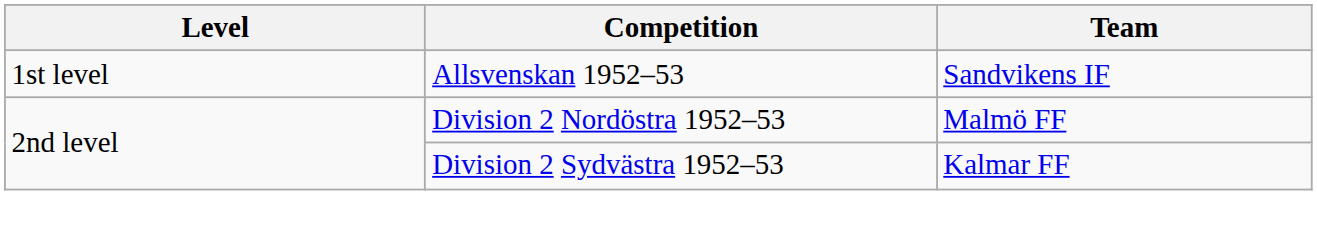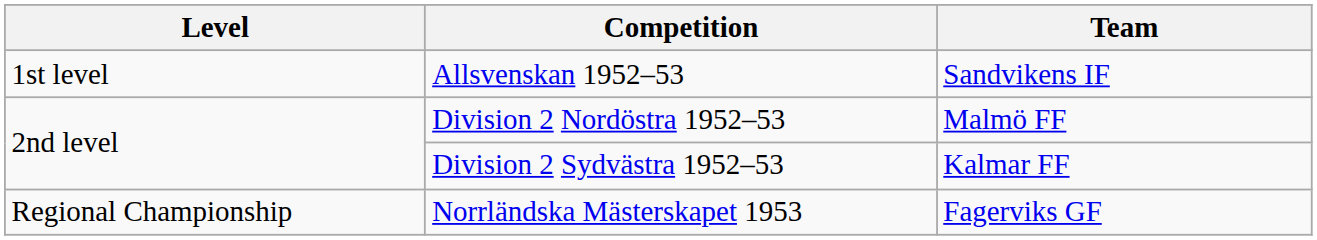+ row: Regional Championship | Norrländska Mästerskapet 1953 | Fagerviks GF
